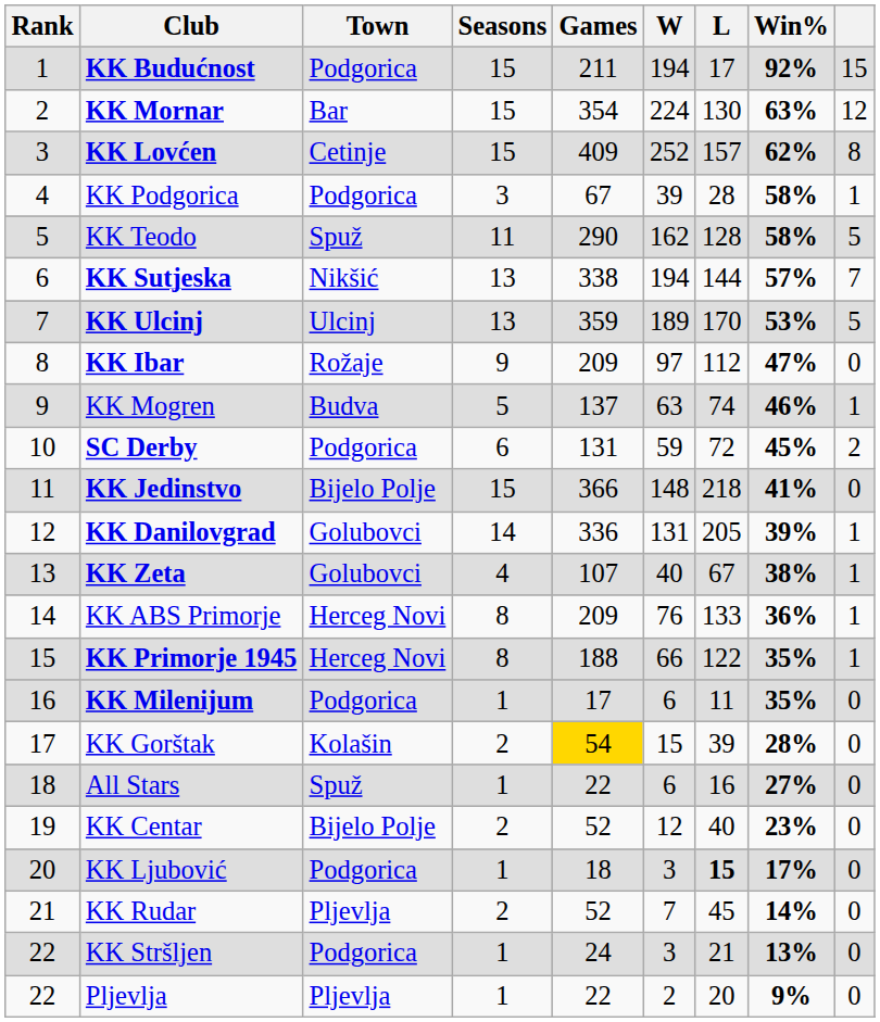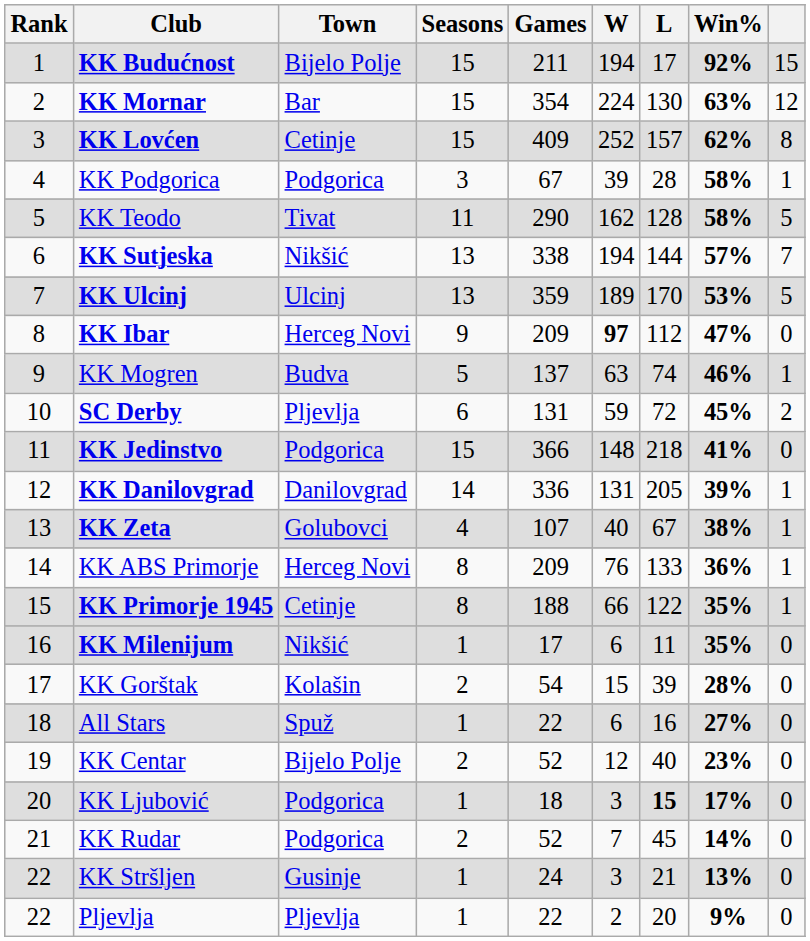KK Budućnost | Town: Podgorica -> Bijelo Polje
KK Teodo | Town: Spuž -> Tivat
KK Ibar | Town: Rožaje -> Herceg Novi
KK Ibar | W: normal -> bold
SC Derby | Town: Podgorica -> Pljevlja
KK Jedinstvo | Town: Bijelo Polje -> Podgorica
KK Danilovgrad | Town: Golubovci -> Danilovgrad
KK Primorje 1945 | Town: Herceg Novi -> Cetinje
KK Milenijum | Town: Podgorica -> Nikšić
KK Gorštak | Games: gold background -> no background
KK Rudar | Town: Pljevlja -> Podgorica
KK Stršljen | Town: Podgorica -> Gusinje
